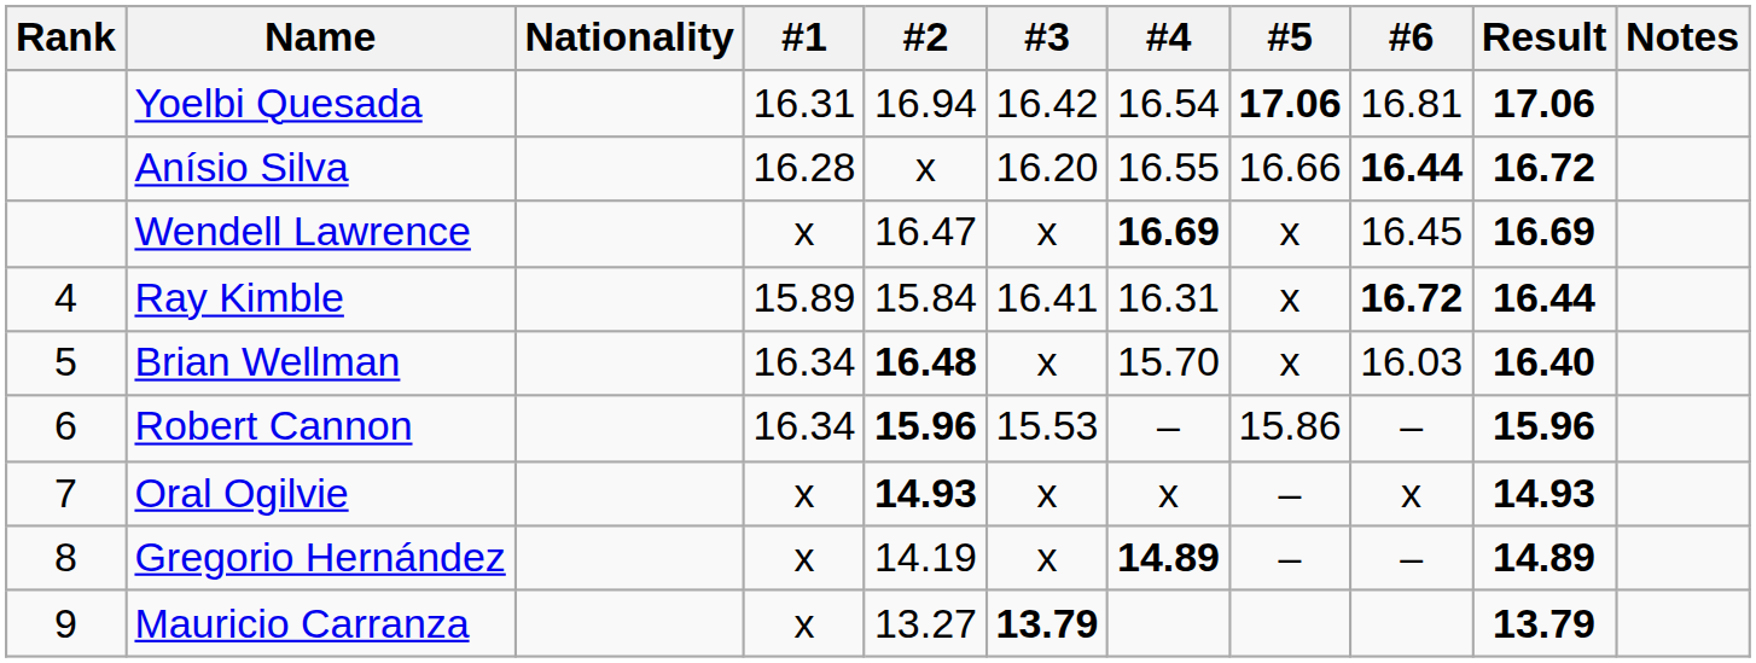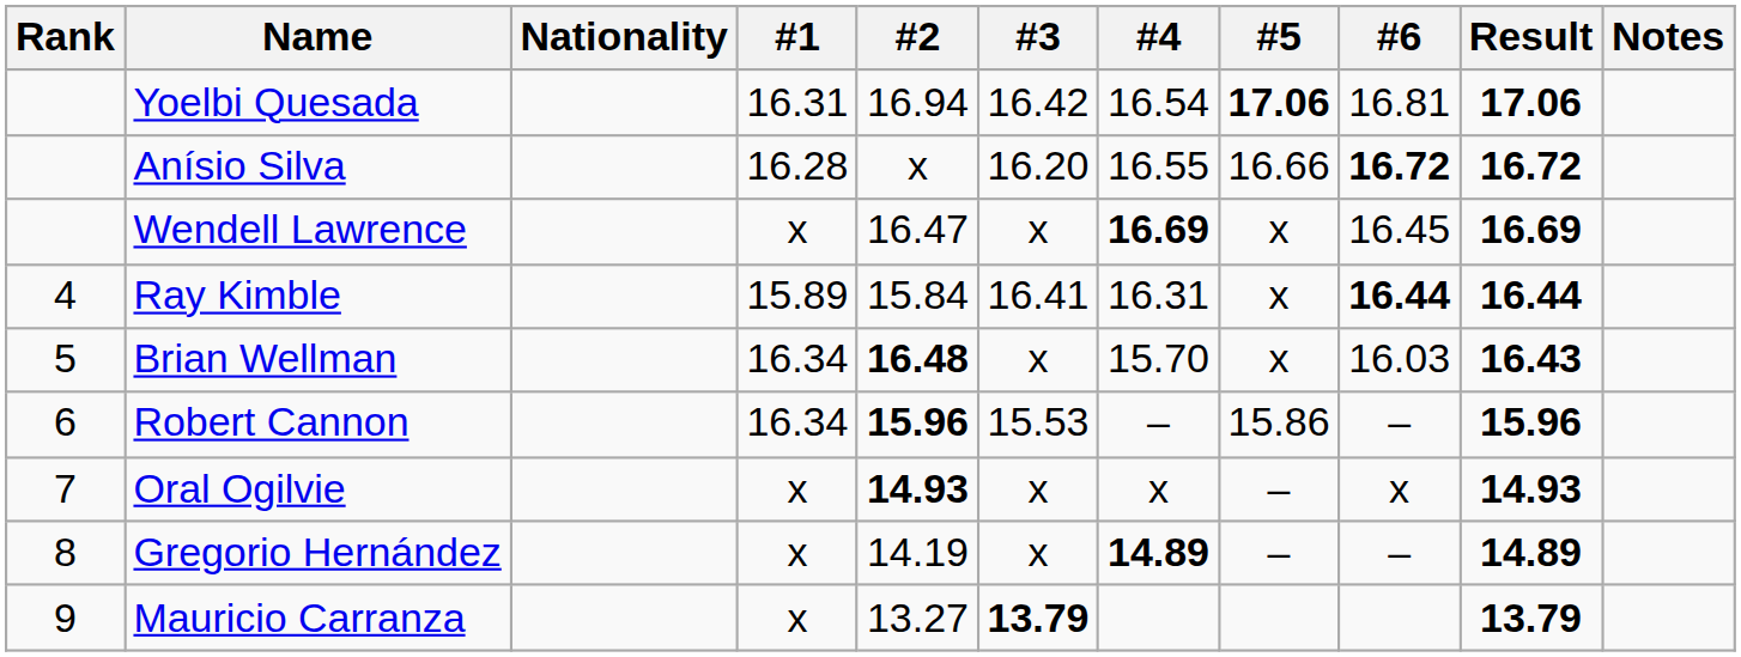Anísio Silva | #6: 16.44 -> 16.72
Ray Kimble | #6: 16.72 -> 16.44
Brian Wellman | Result: 16.40 -> 16.43
